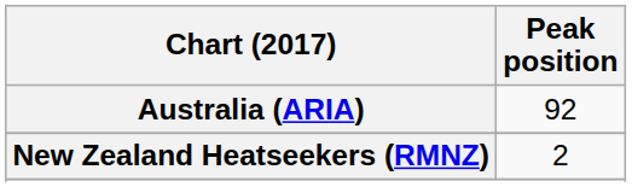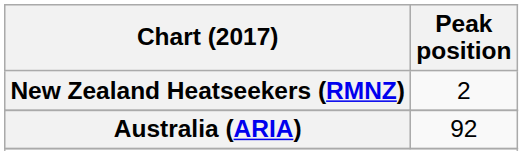rows swapped: Australia (ARIA) <-> New Zealand Heatseekers (RMNZ)
